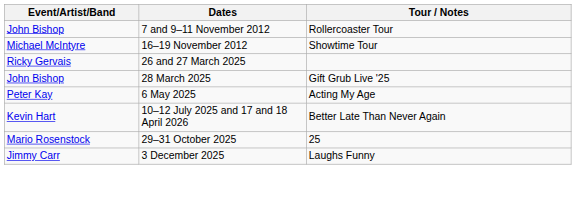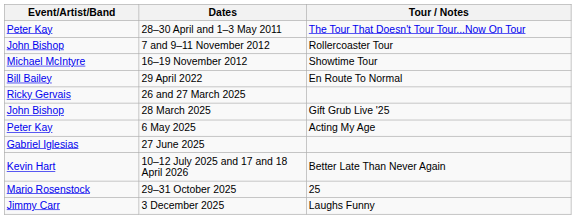+ row: Peter Kay | 28–30 April and 1–3 May 2011 | The Tour That Doesn't Tour Tour...Now On Tour
+ row: Bill Bailey | 29 April 2022 | En Route To Normal
+ row: Gabriel Iglesias | 27 June 2025
